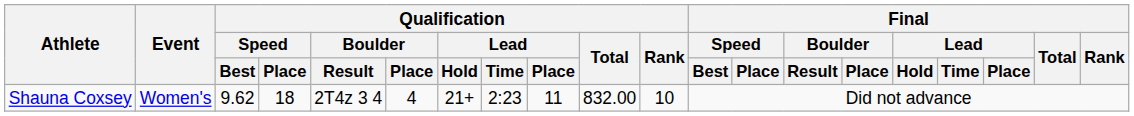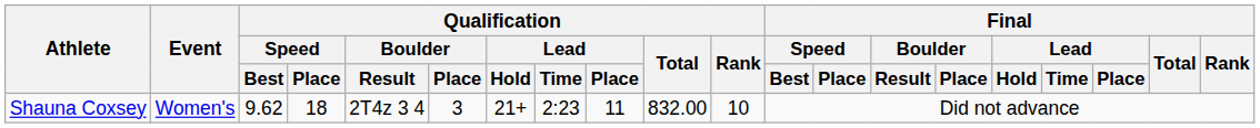Shauna Coxsey | Qualification / Boulder / Place: 4 -> 3
